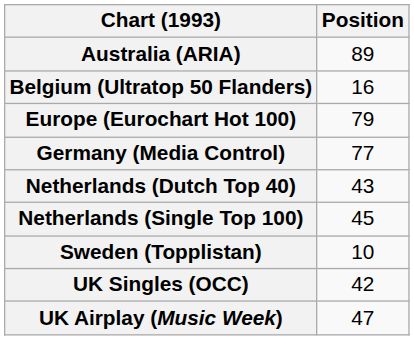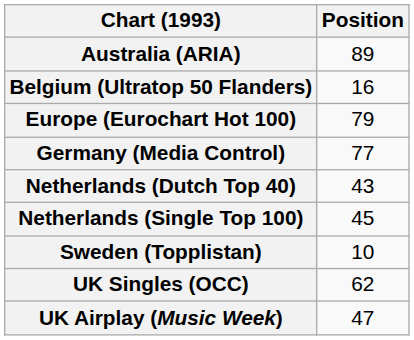UK Singles (OCC) | Position: 42 -> 62
